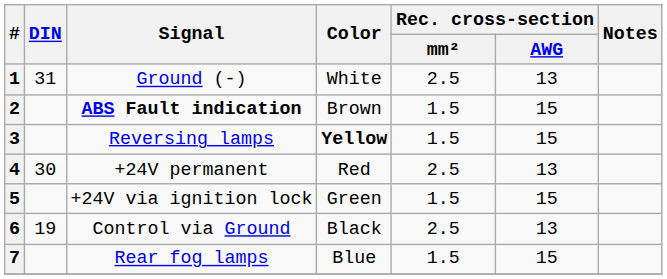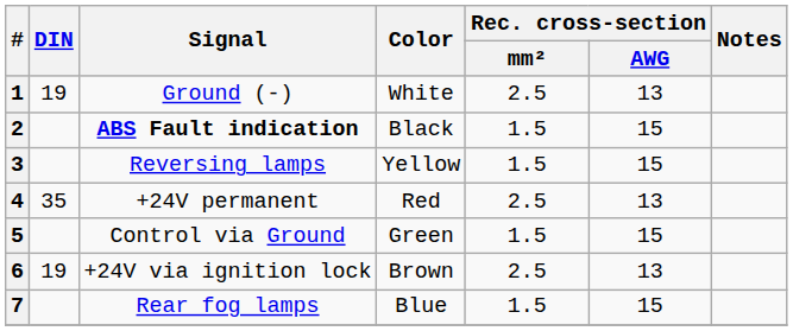1 | DIN: 31 -> 19
2 | Color: Brown -> Black
3 | Color: bold -> normal
4 | DIN: 30 -> 35
5 | Signal: +24V via ignition lock -> Control via Ground
6 | Signal: Control via Ground -> +24V via ignition lock
6 | Color: Black -> Brown
